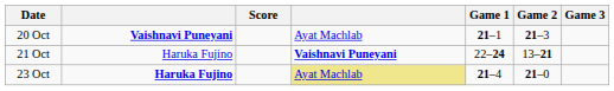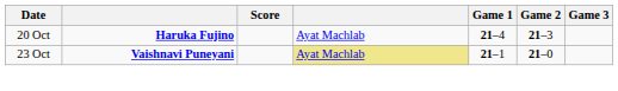20 Oct | column 2: Vaishnavi Puneyani -> Haruka Fujino
20 Oct | Game 1: 21–1 -> 21–4
- row: 21 Oct | Haruka Fujino | Vaishnavi Puneyani | 22–24 | 13–21
23 Oct | column 2: Haruka Fujino -> Vaishnavi Puneyani
23 Oct | Game 1: 21–4 -> 21–1
